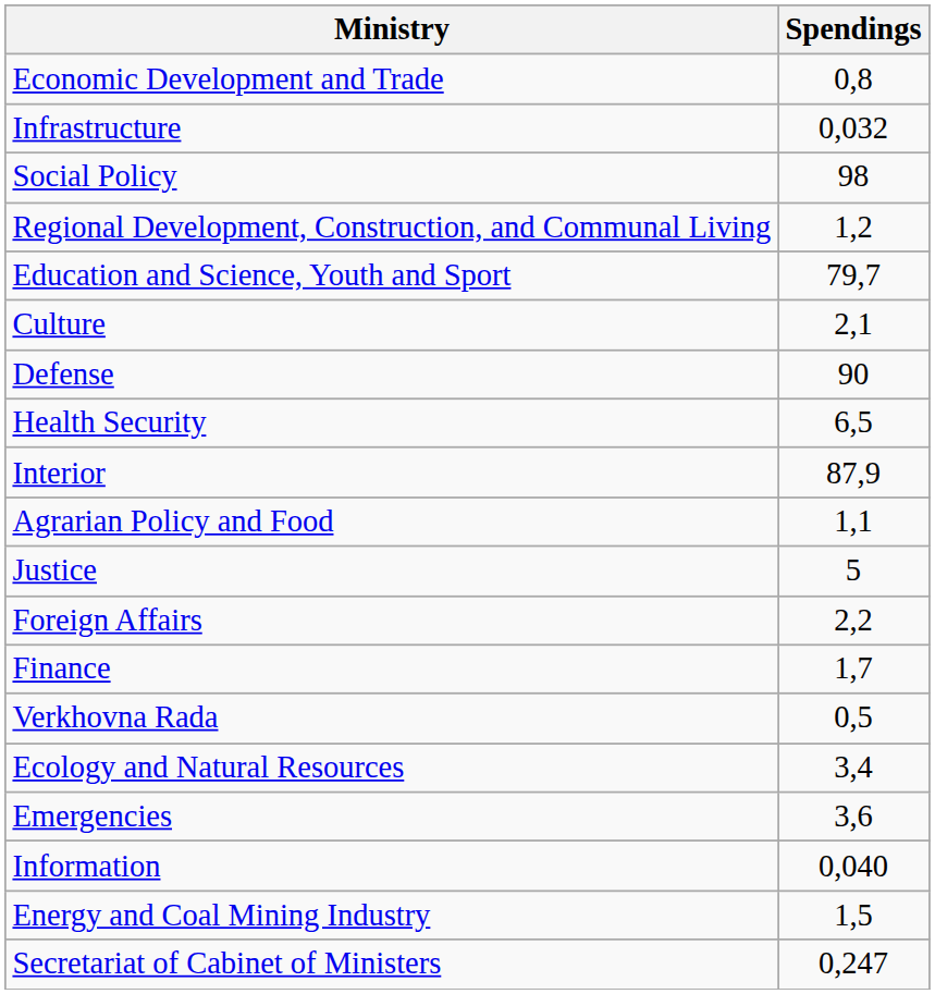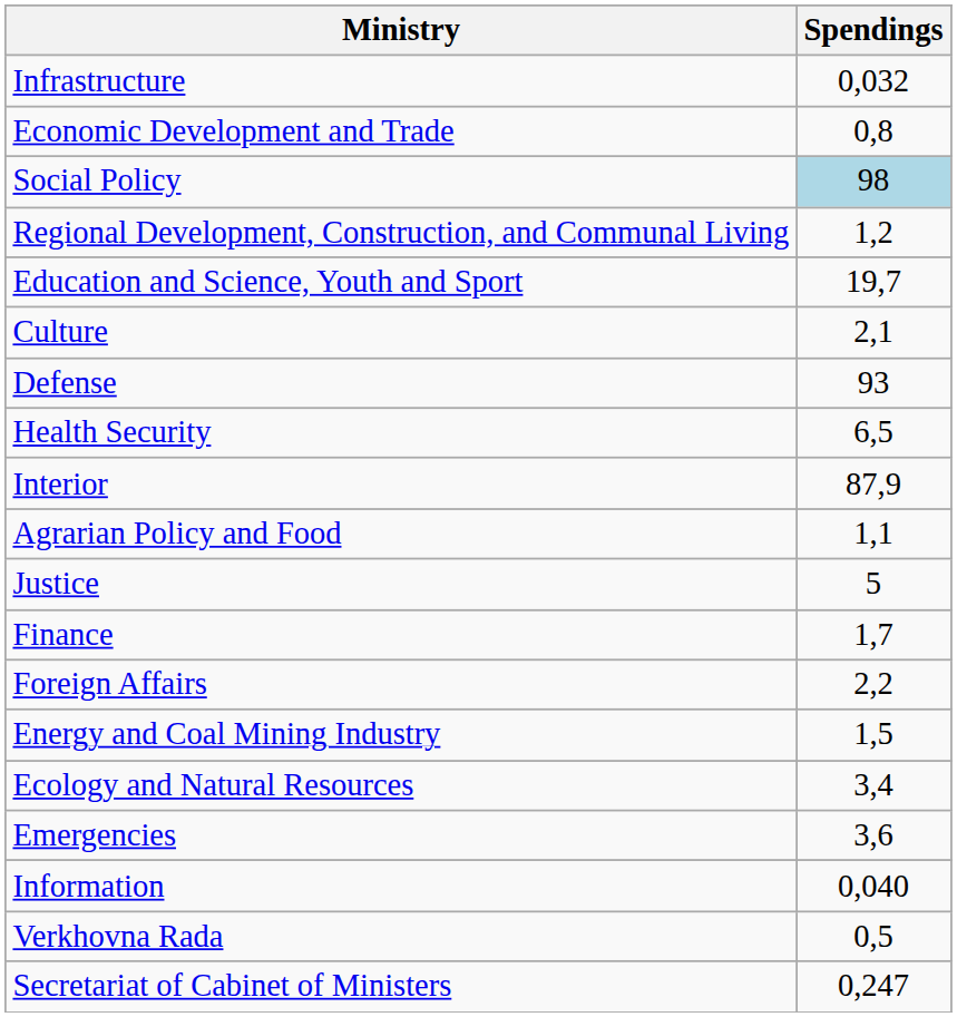rows swapped: Economic Development and Trade <-> Infrastructure
Social Policy | Spendings: no background -> lightblue background
Education and Science, Youth and Sport | Spendings: 79,7 -> 19,7
Defense | Spendings: 90 -> 93
rows swapped: Foreign Affairs <-> Finance
rows swapped: Energy and Coal Mining Industry <-> Verkhovna Rada
